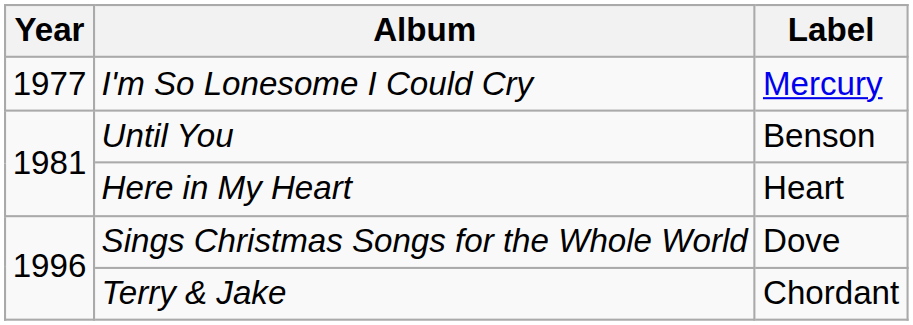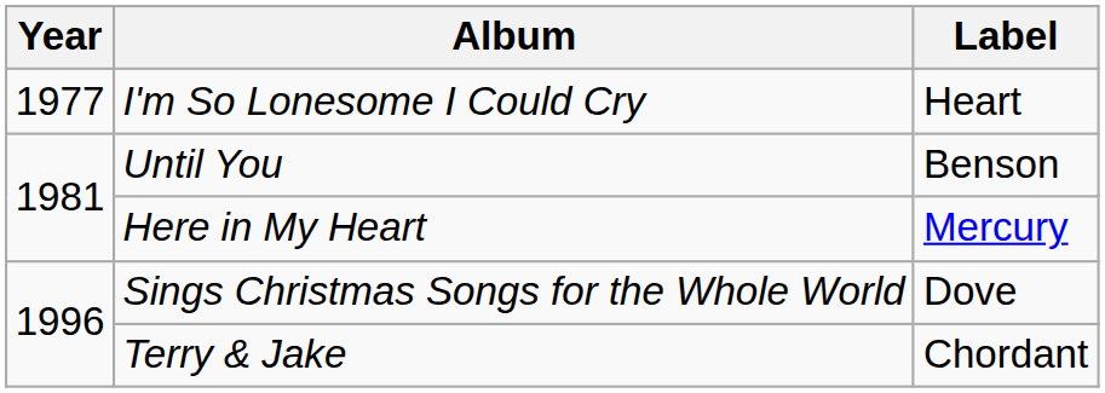I'm So Lonesome I Could Cry | Label: Mercury -> Heart
Here in My Heart | Label: Heart -> Mercury
